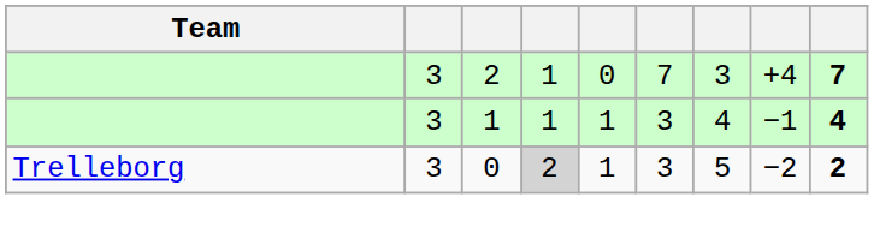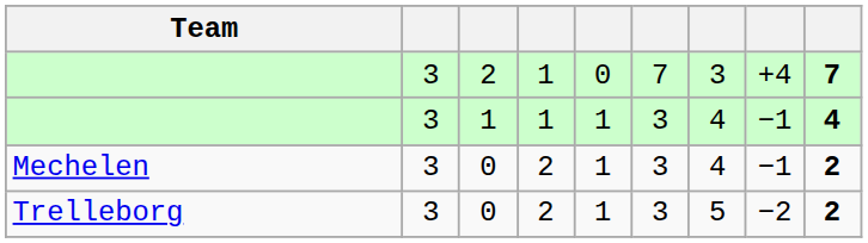+ row: Mechelen | 3 | 0 | 2 | 1 | 3 | 4 | −1 | 2
Trelleborg | column 4: lightgrey background -> no background
